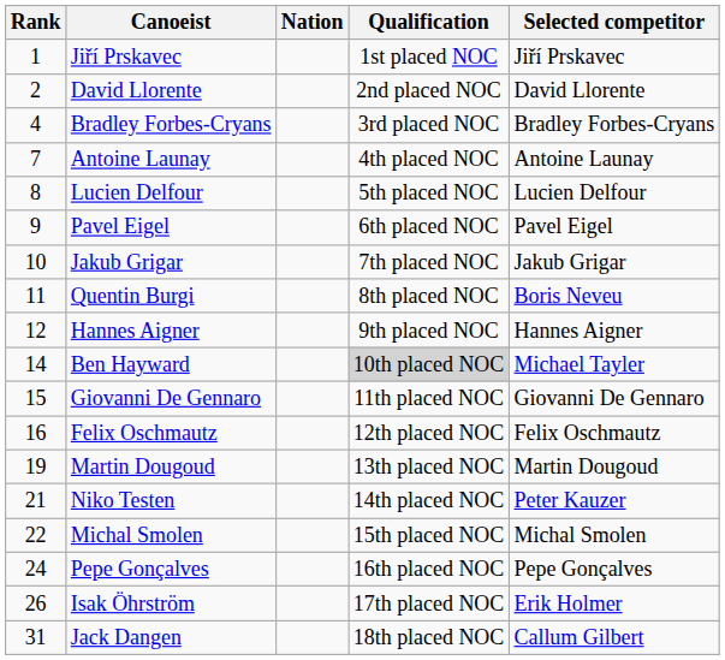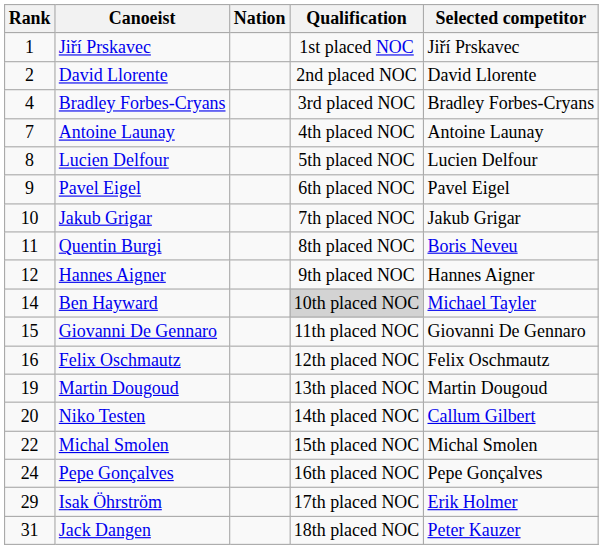Niko Testen | Rank: 21 -> 20
Niko Testen | Selected competitor: Peter Kauzer -> Callum Gilbert
Isak Öhrström | Rank: 26 -> 29
Jack Dangen | Selected competitor: Callum Gilbert -> Peter Kauzer
